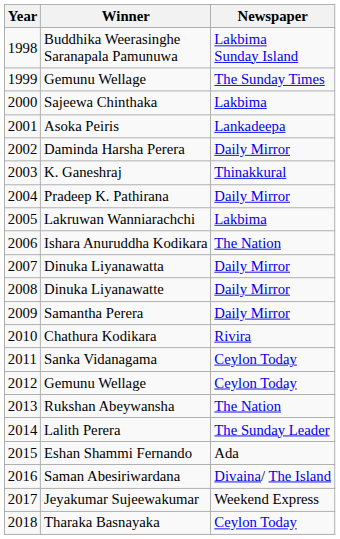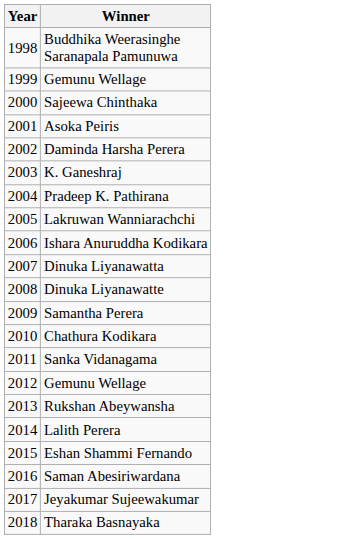- column: Newspaper | Lakbima Sunday Island | The Sunday Times | Lakbima | Lankadeepa | Daily Mirror | Thinakkural | Daily Mirror | Lakbima | The Nation | Daily Mirror | Daily Mirror | Daily Mirror | Rivira | Ceylon Today | Ceylon Today | The Nation | The Sunday Leader | Ada | Divaina/ The Island | Weekend Express | Ceylon Today
